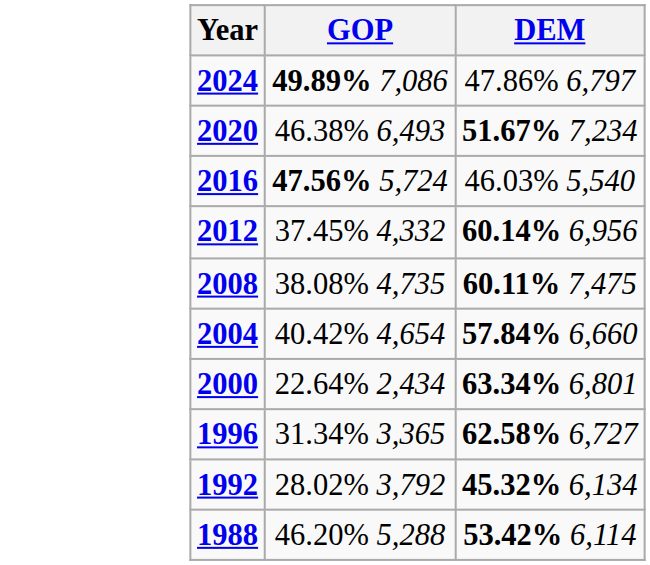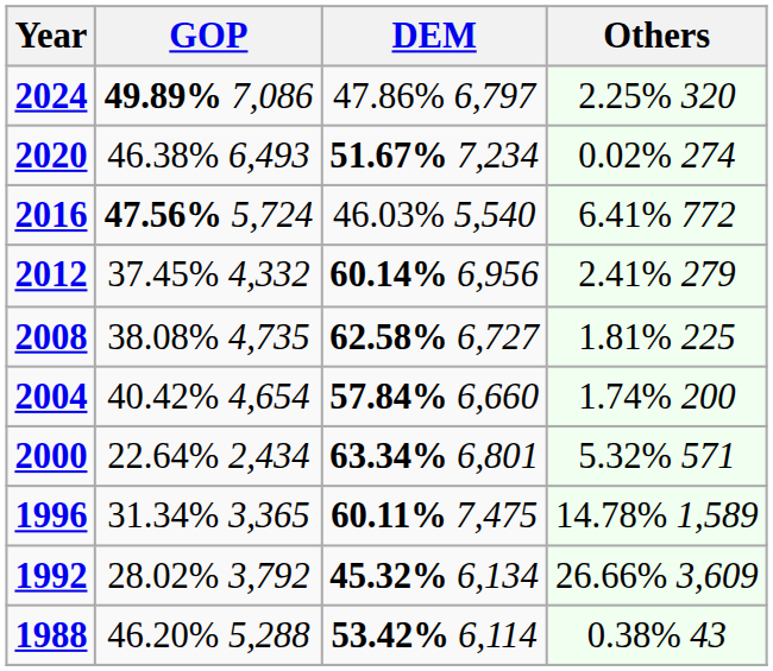+ column: Others | 2.25% 320 | 0.02% 274 | 6.41% 772 | 2.41% 279 | 1.81% 225 | 1.74% 200 | 5.32% 571 | 14.78% 1,589 | 26.66% 3,609 | 0.38% 43
2008 | DEM: 60.11% 7,475 -> 62.58% 6,727
1996 | DEM: 62.58% 6,727 -> 60.11% 7,475
